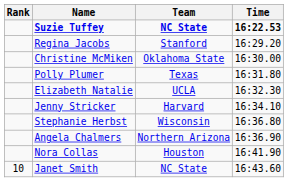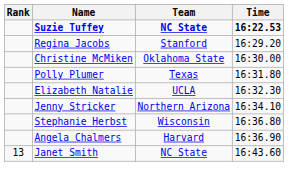Jenny Stricker | Team: Harvard -> Northern Arizona
Angela Chalmers | Team: Northern Arizona -> Harvard
- row: Nora Collas | Houston | 16:41.90
Janet Smith | Rank: 10 -> 13
